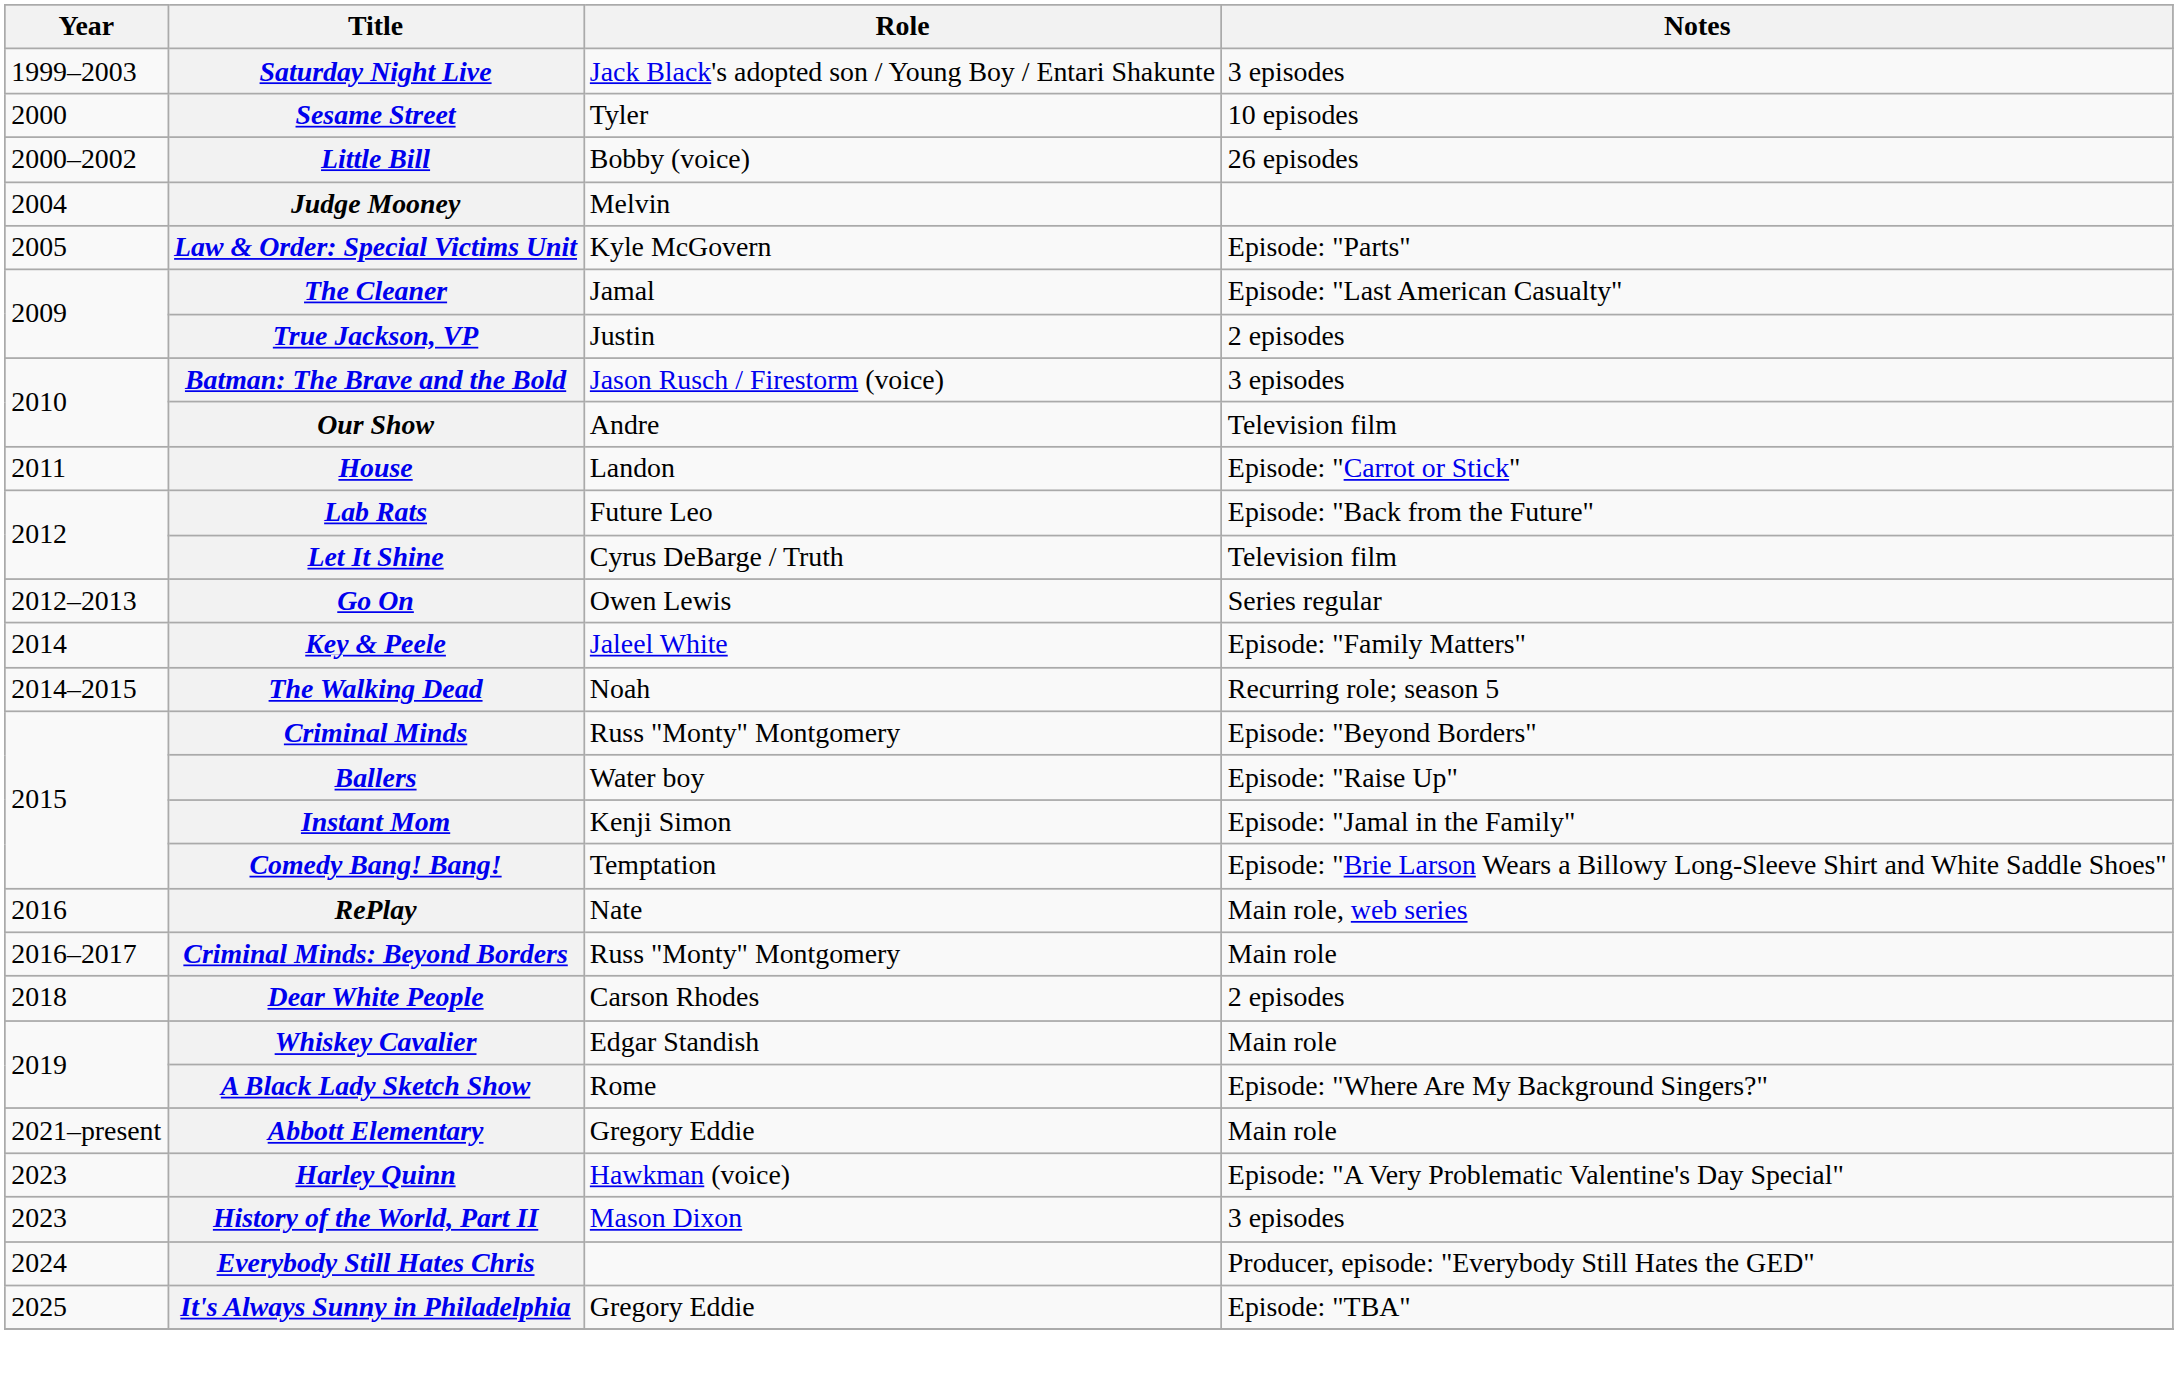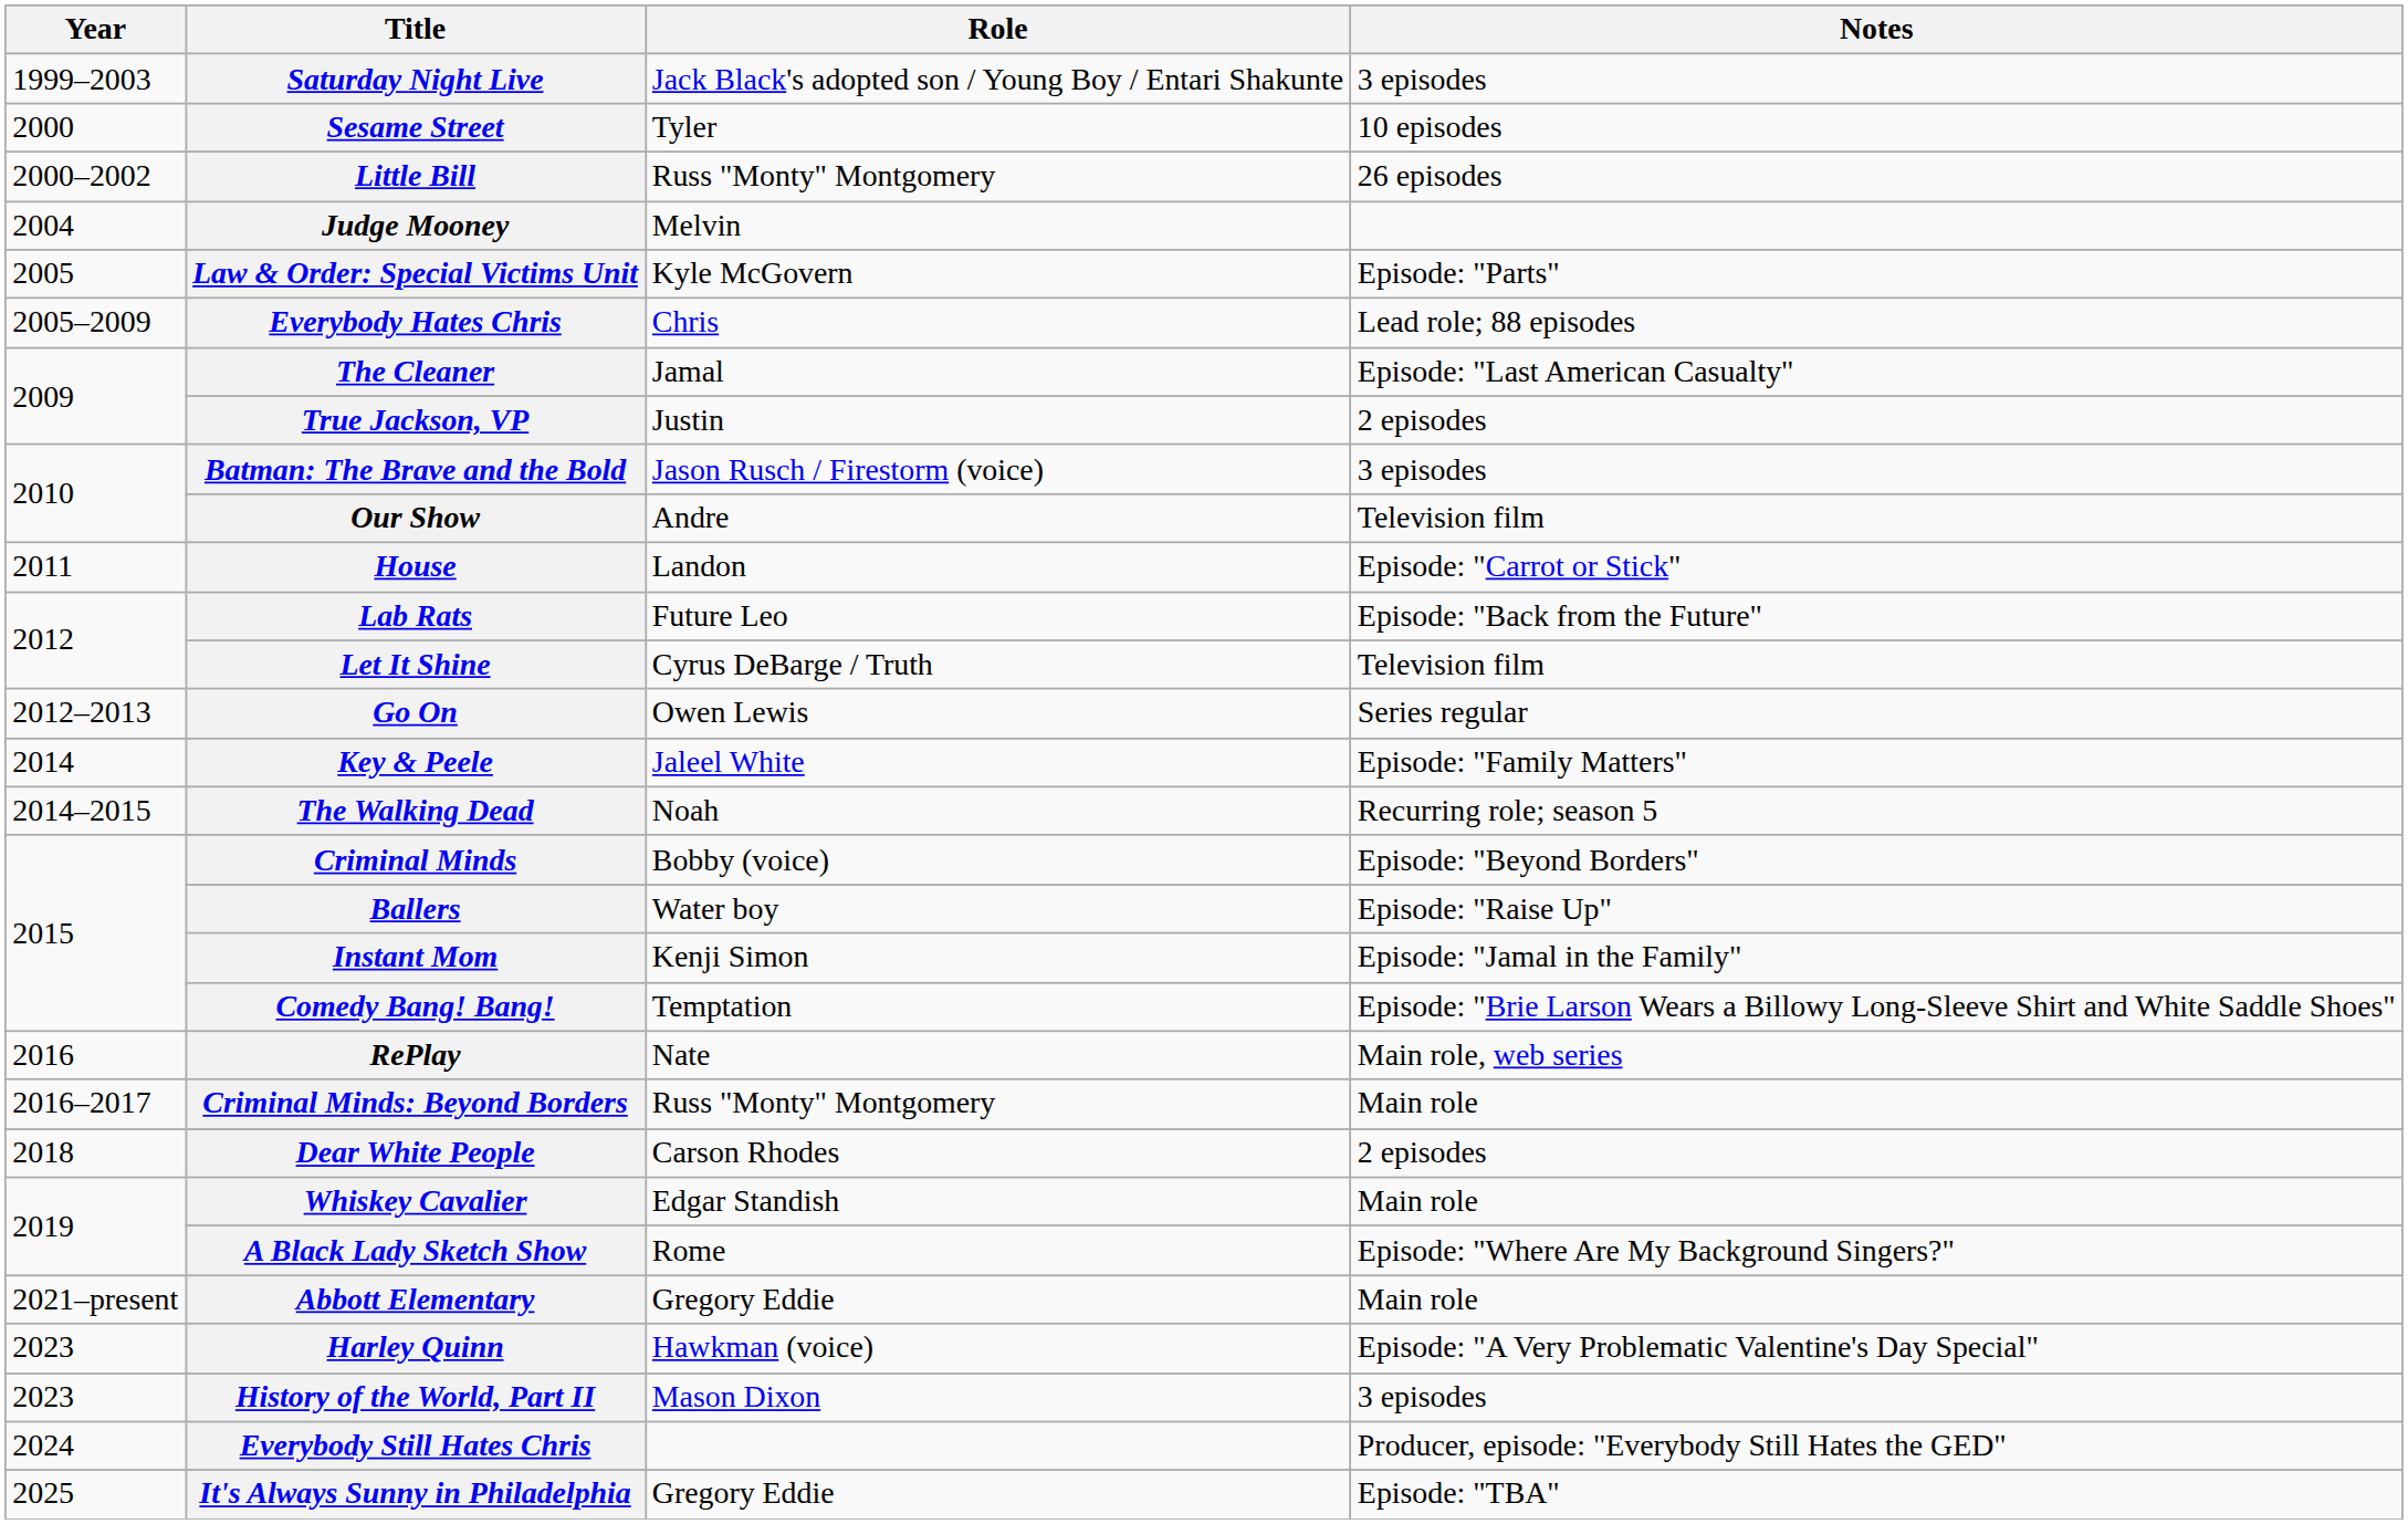Little Bill | Role: Bobby (voice) -> Russ "Monty" Montgomery
+ row: 2005–2009 | Everybody Hates Chris | Chris | Lead role; 88 episodes
Criminal Minds | Role: Russ "Monty" Montgomery -> Bobby (voice)
